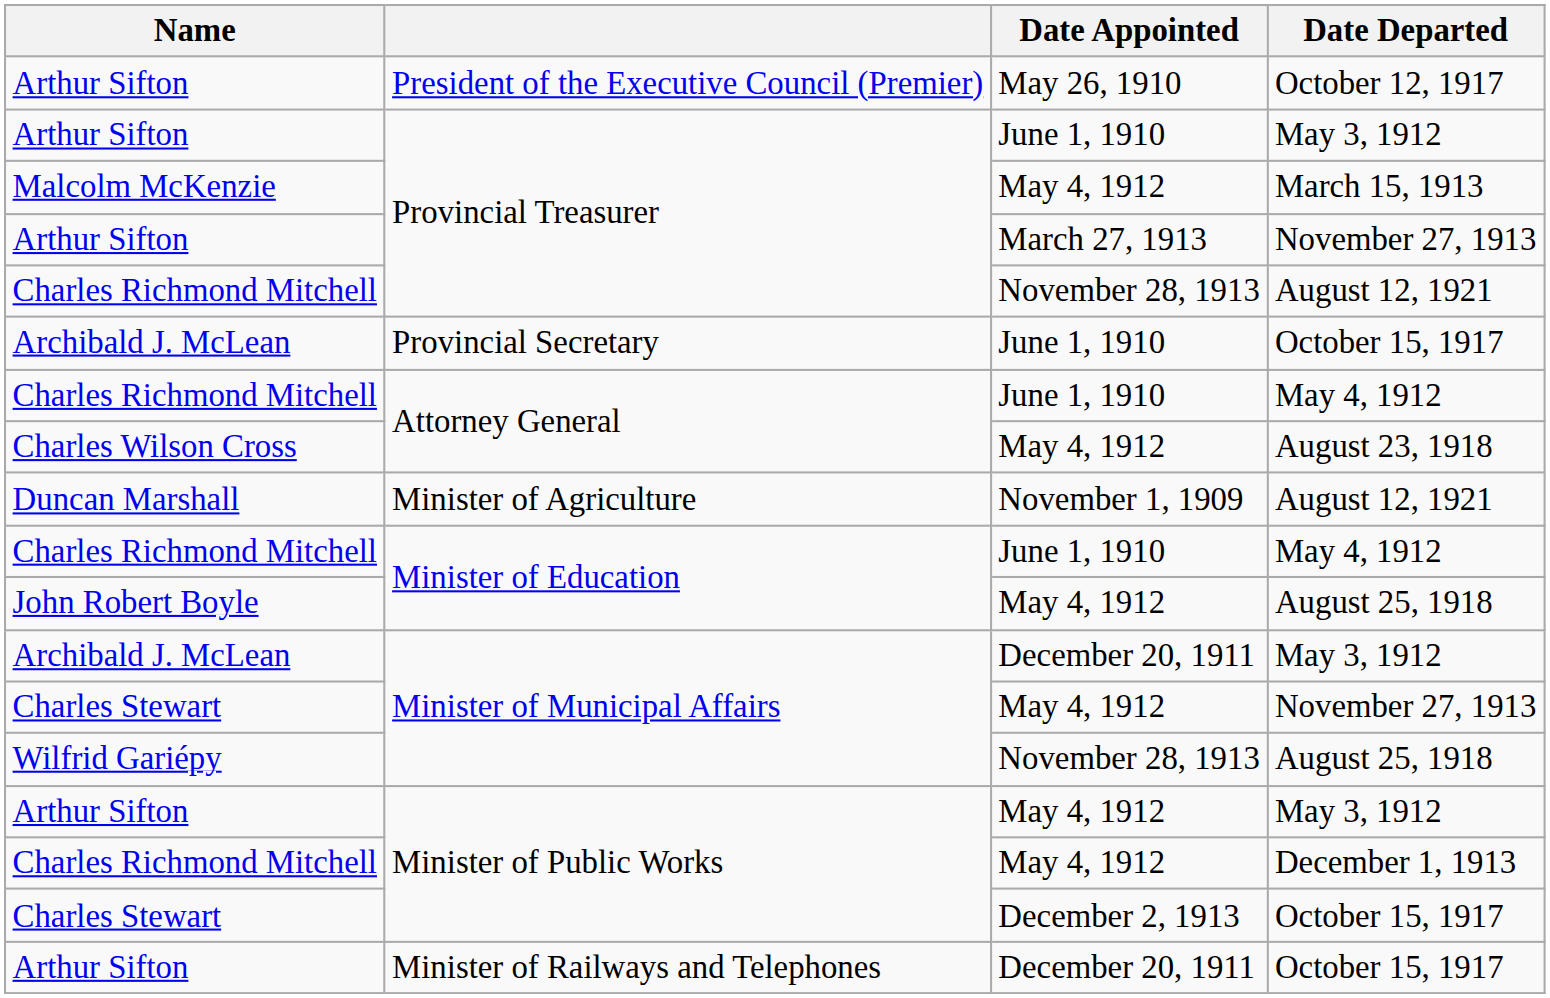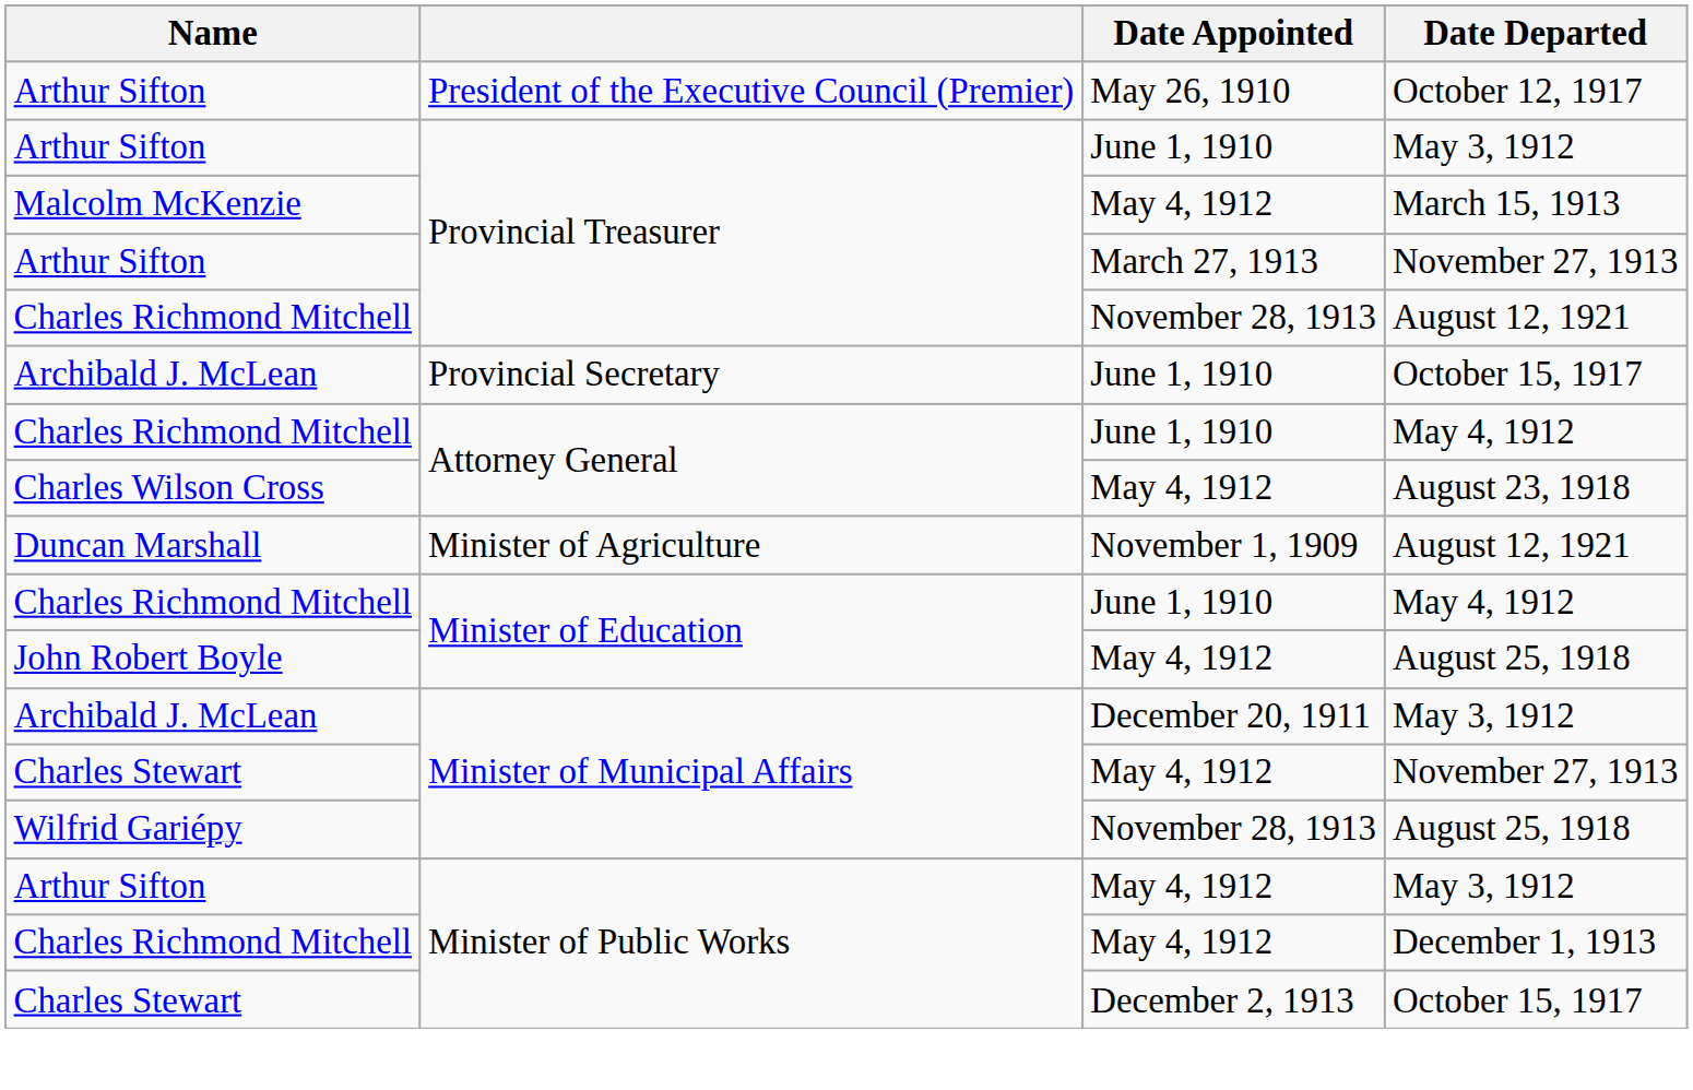- row: Arthur Sifton | Minister of Railways and Telephones | December 20, 1911 | October 15, 1917
